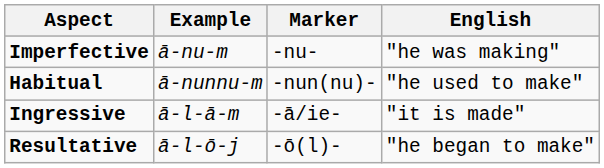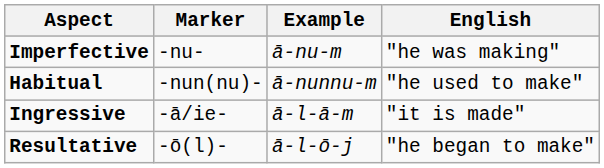columns swapped: Marker <-> Example
